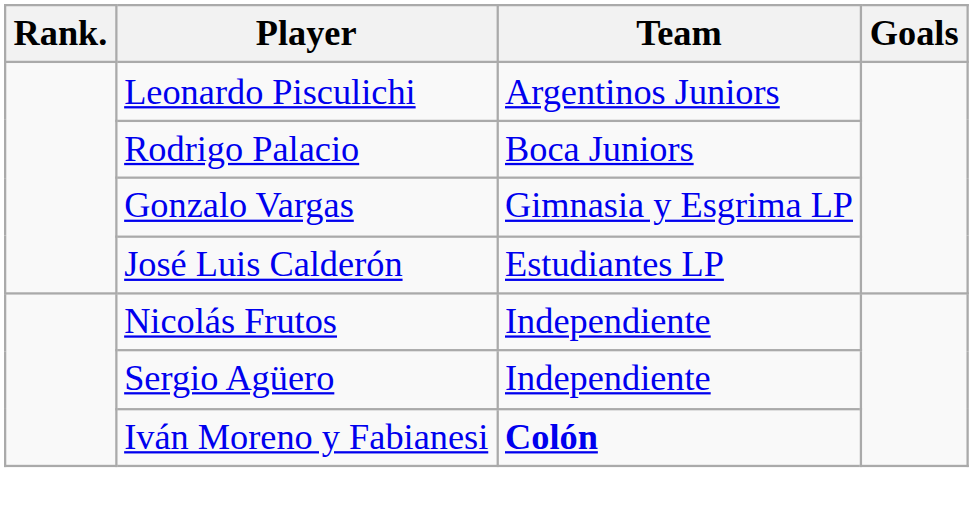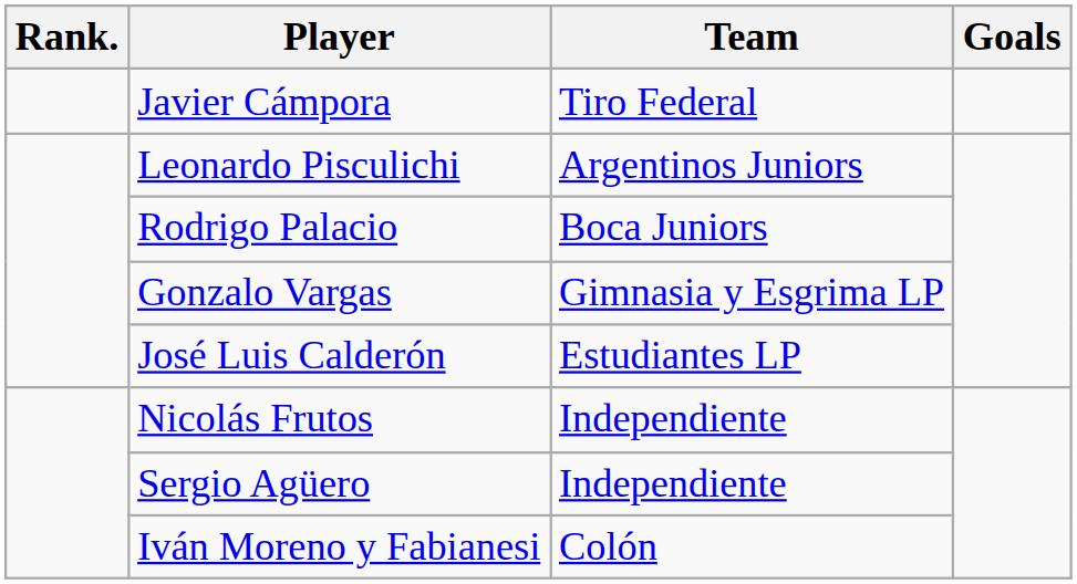+ row: Javier Cámpora | Tiro Federal
Iván Moreno y Fabianesi | Team: bold -> normal
